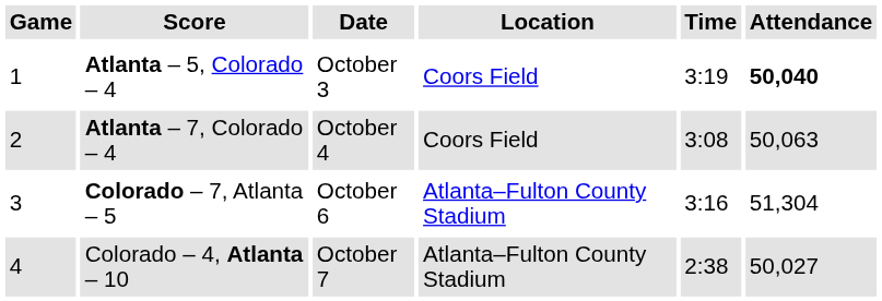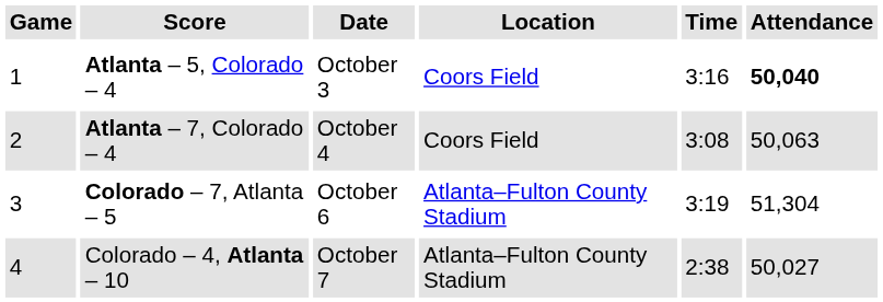Atlanta – 5, Colorado – 4 | Time: 3:19 -> 3:16
Colorado – 7, Atlanta – 5 | Time: 3:16 -> 3:19
